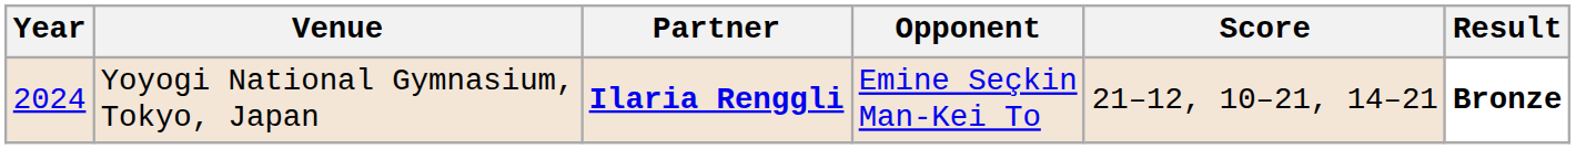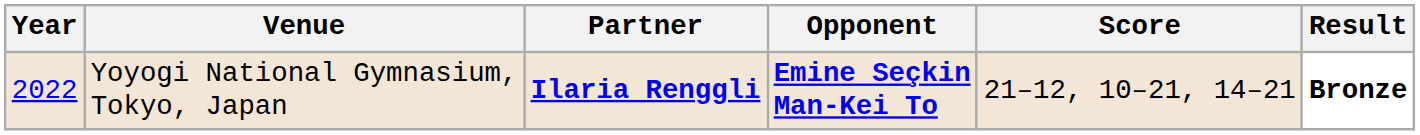Yoyogi National Gymnasium, Tokyo, Japan | Year: 2024 -> 2022
Yoyogi National Gymnasium, Tokyo, Japan | Opponent: normal -> bold
